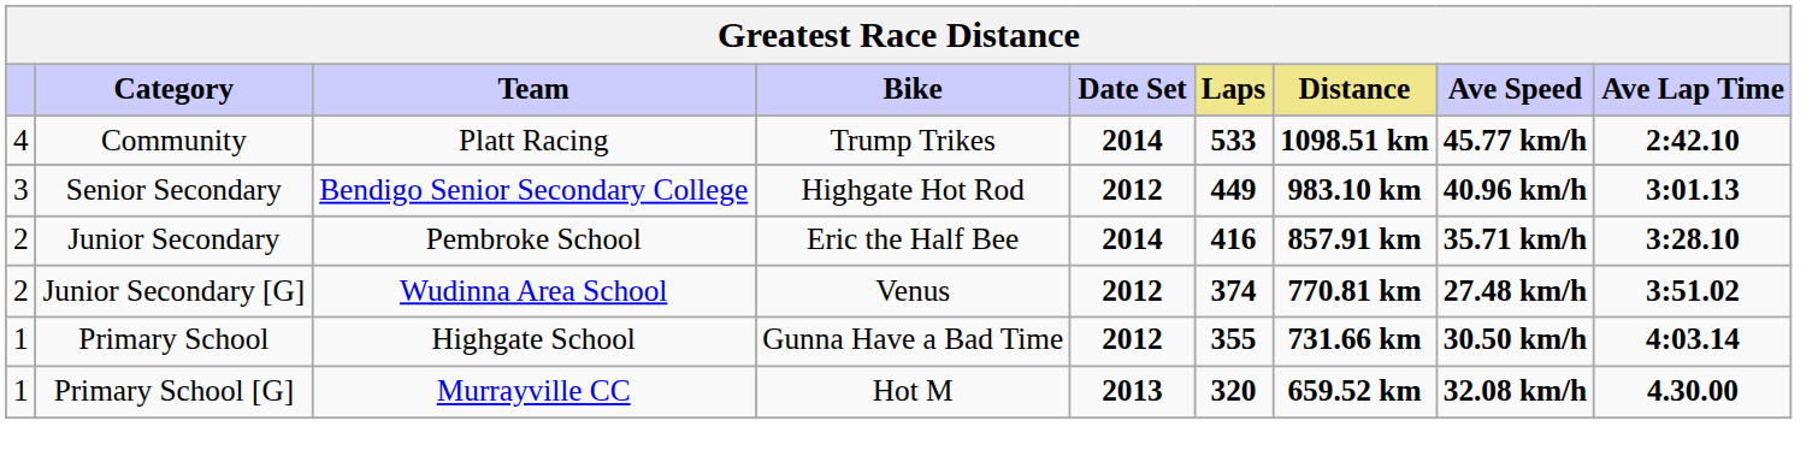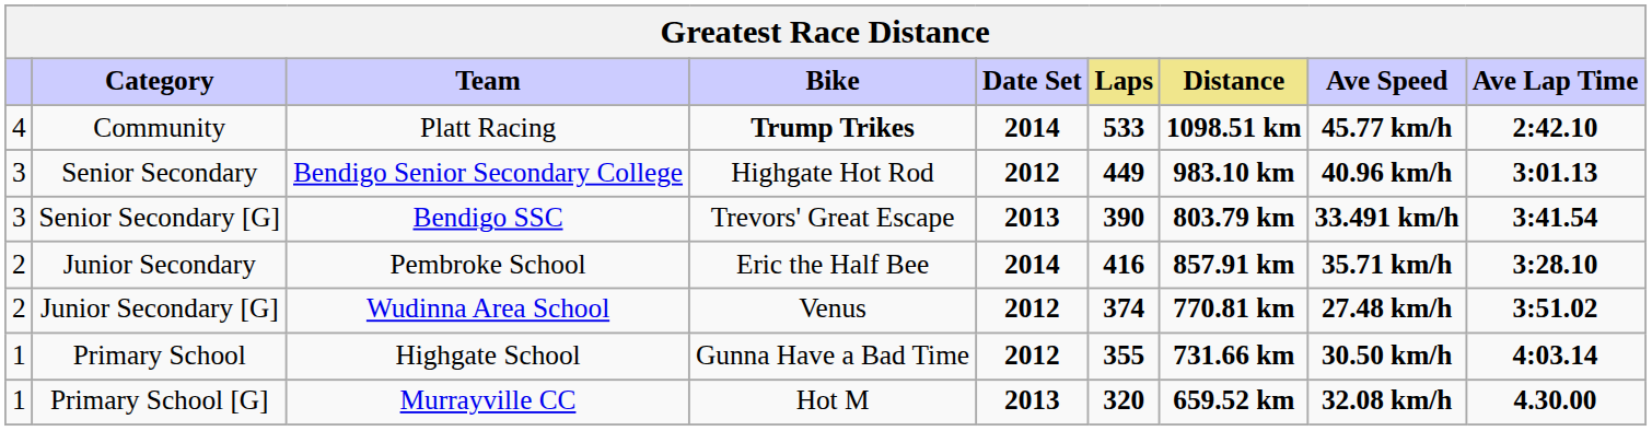Community | Bike: normal -> bold
+ row: 3 | Senior Secondary [G] | Bendigo SSC | Trevors' Great Escape | 2013 | 390 | 803.79 km | 33.491 km/h | 3:41.54
